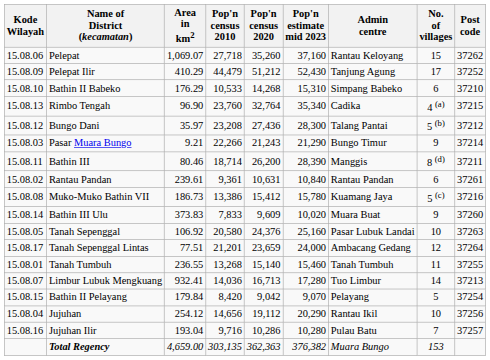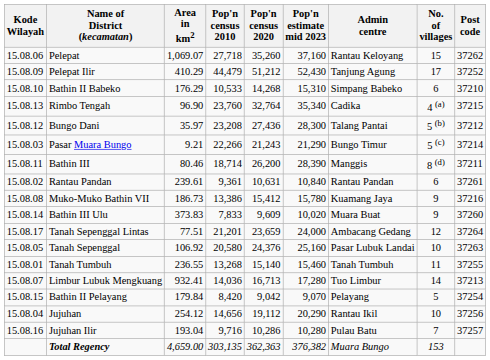Pasar Muara Bungo | No. of villages: 9 -> 5 (c)
Muko-Muko Bathin VII | No. of villages: 5 (c) -> 9
rows swapped: Tanah Sepenggal <-> Tanah Sepenggal Lintas
